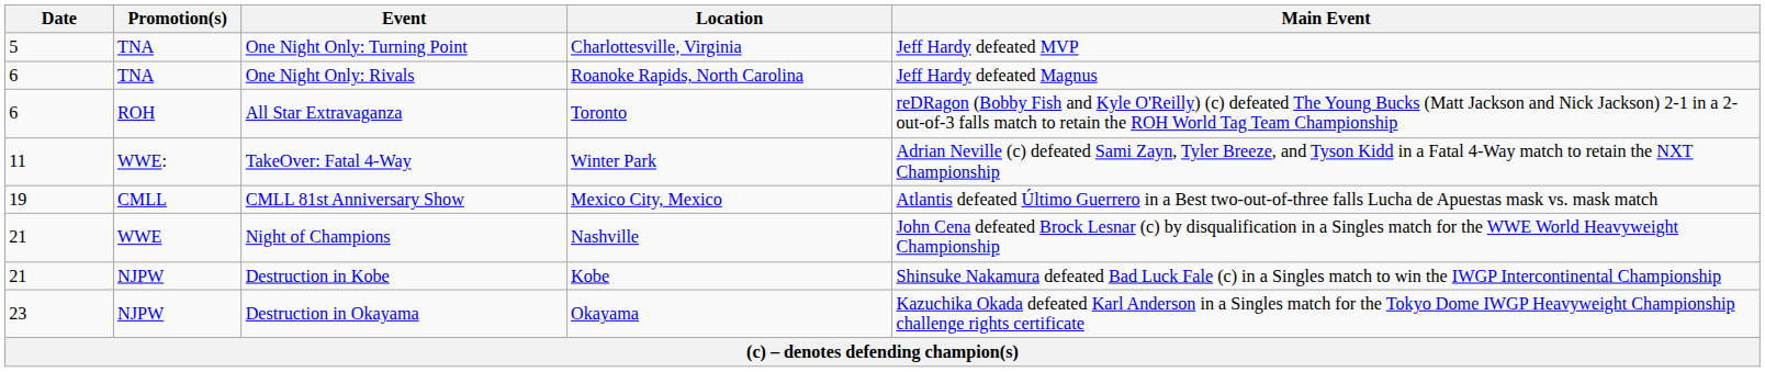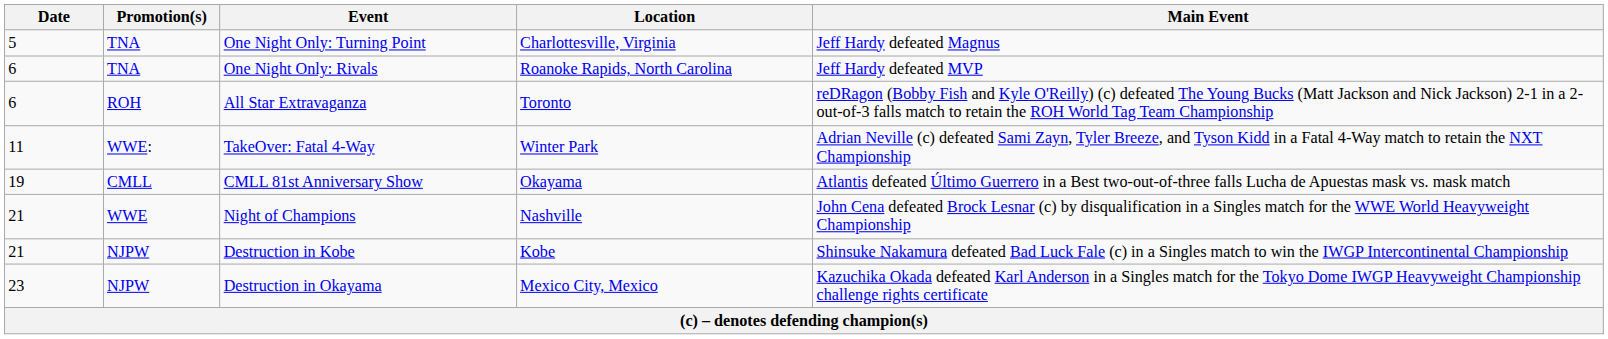One Night Only: Turning Point | Main Event: Jeff Hardy defeated MVP -> Jeff Hardy defeated Magnus
One Night Only: Rivals | Main Event: Jeff Hardy defeated Magnus -> Jeff Hardy defeated MVP
CMLL 81st Anniversary Show | Location: Mexico City, Mexico -> Okayama
Destruction in Okayama | Location: Okayama -> Mexico City, Mexico
